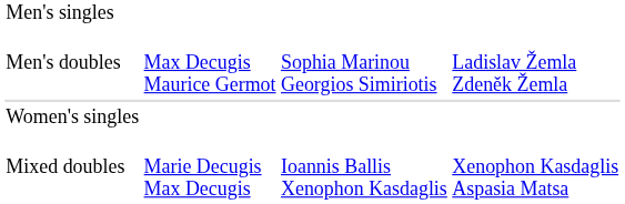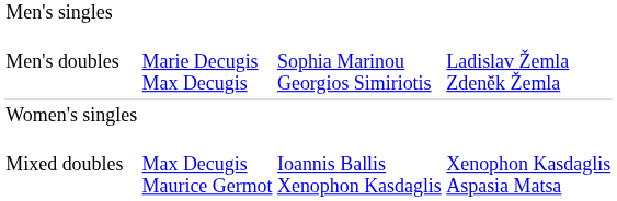Men's doubles | column 2: Max Decugis Maurice Germot -> Marie Decugis Max Decugis
Mixed doubles | column 2: Marie Decugis Max Decugis -> Max Decugis Maurice Germot
